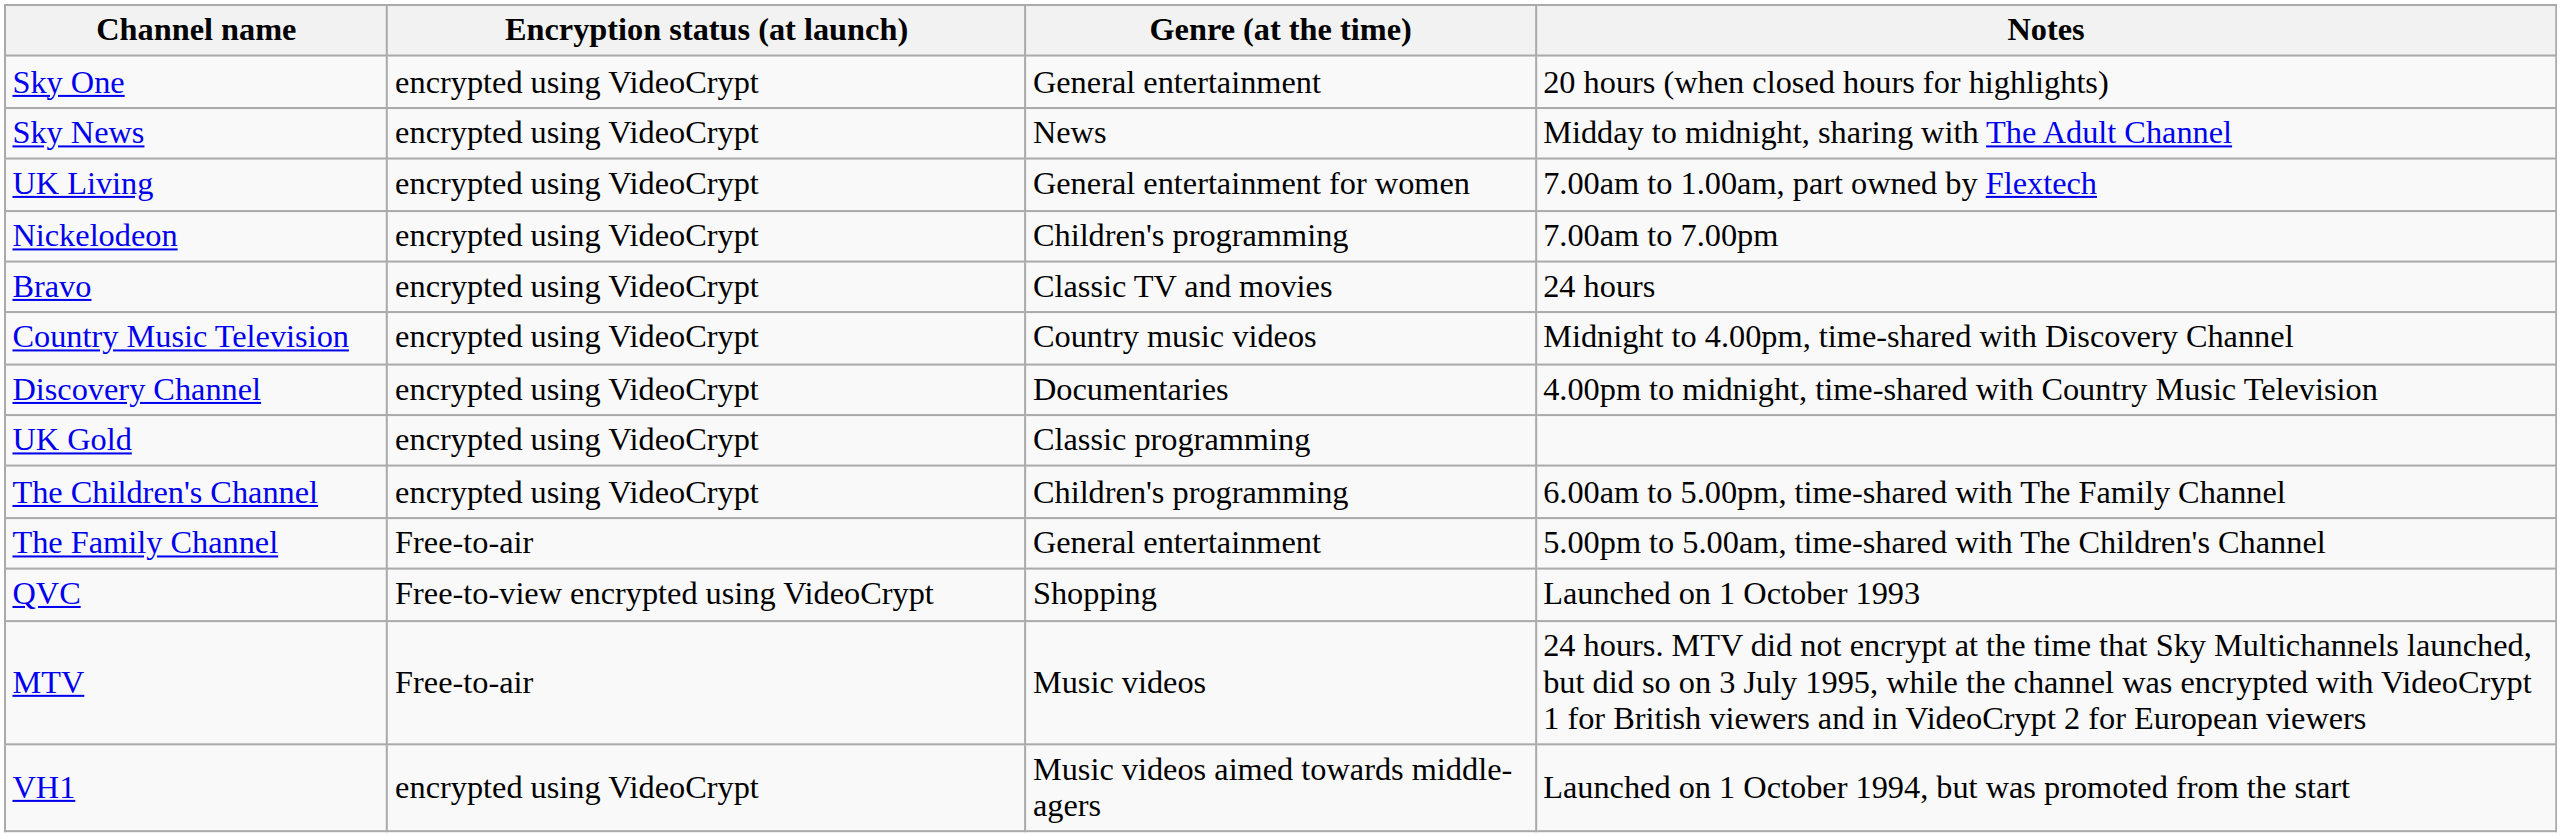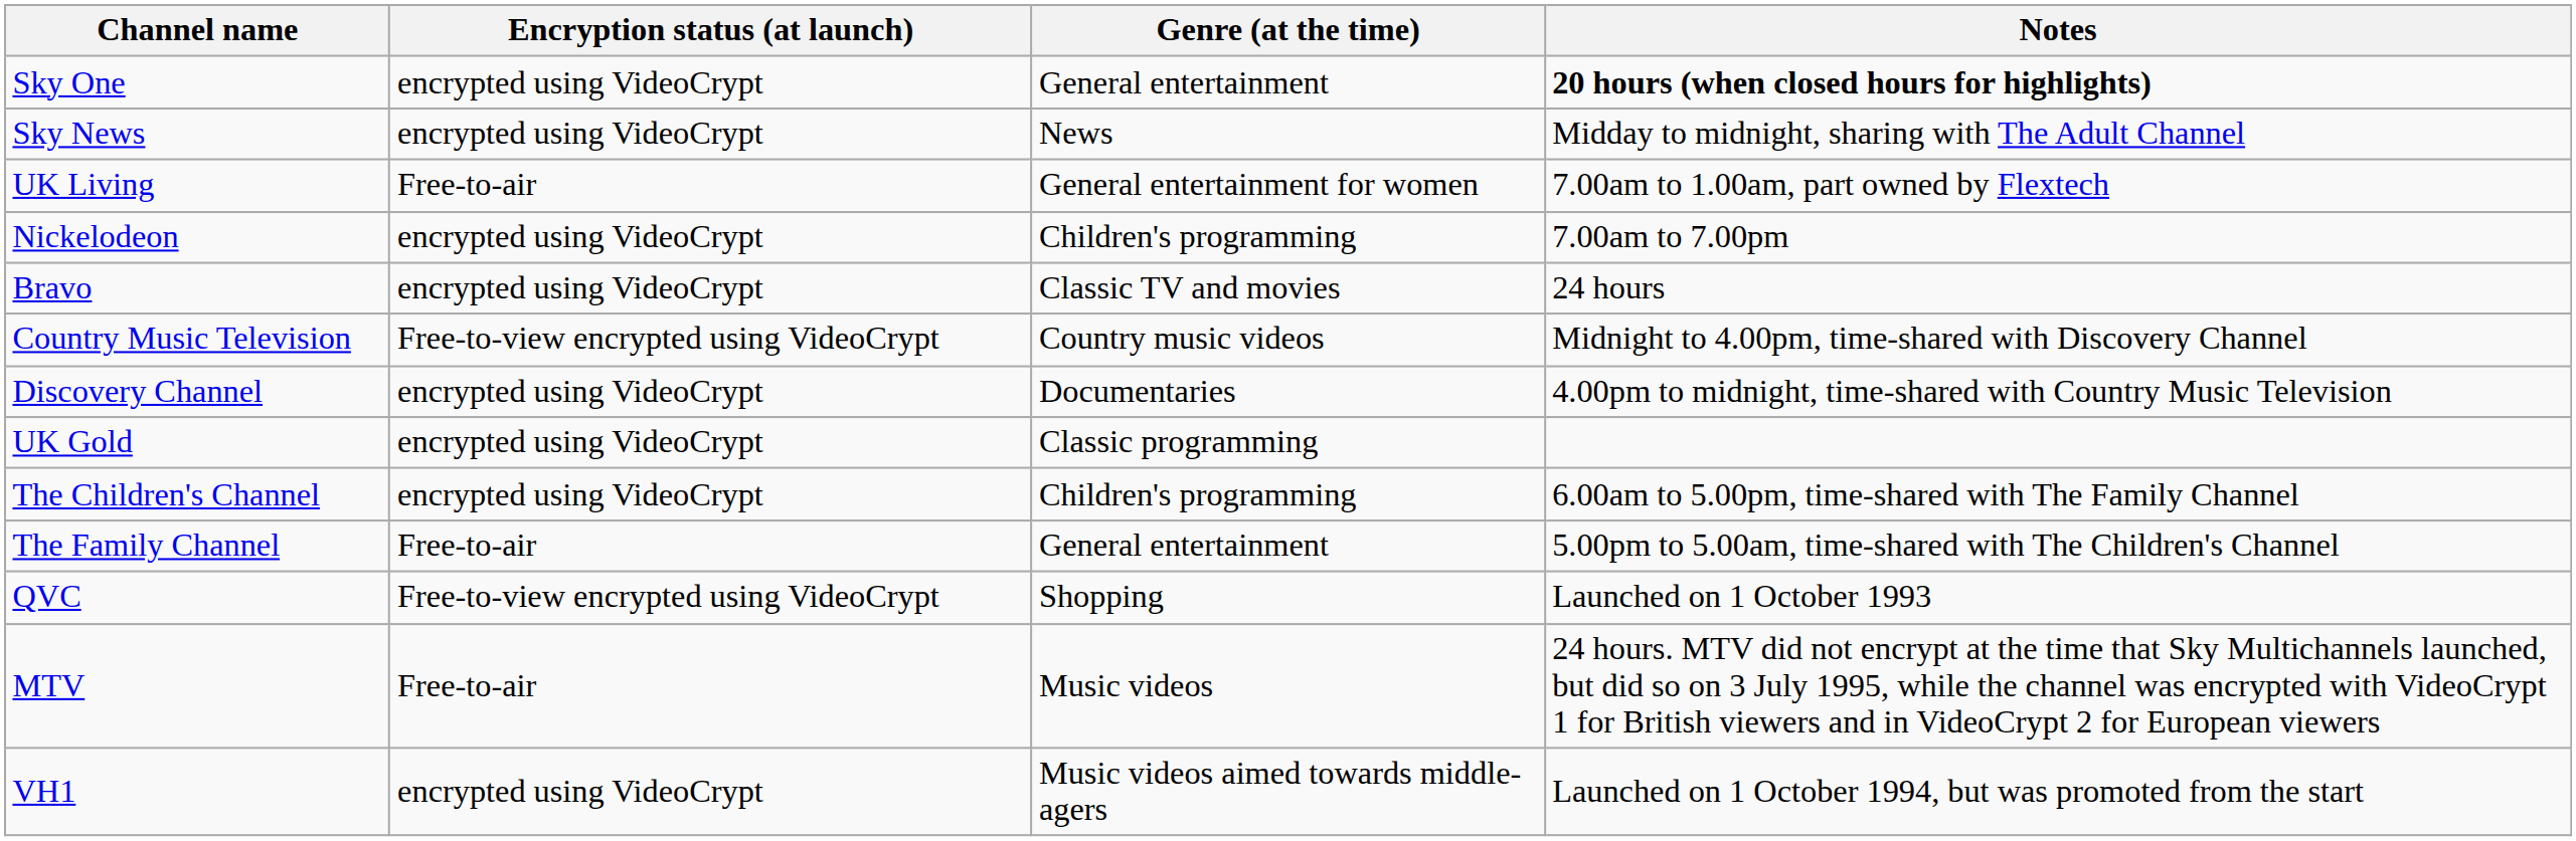Sky One | Notes: normal -> bold
UK Living | Encryption status (at launch): encrypted using VideoCrypt -> Free-to-air
Country Music Television | Encryption status (at launch): encrypted using VideoCrypt -> Free-to-view encrypted using VideoCrypt
